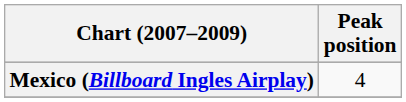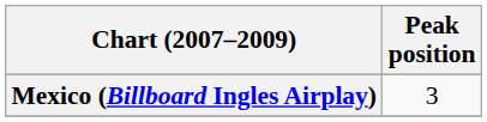Mexico (Billboard Ingles Airplay) | Peak position: 4 -> 3
